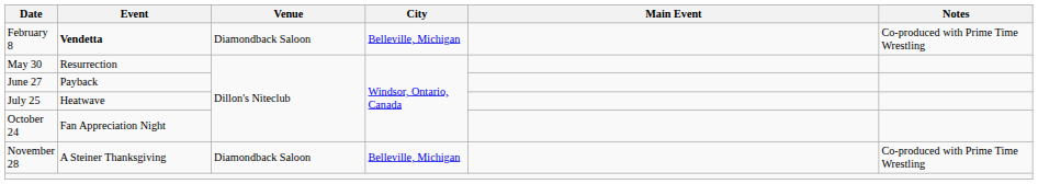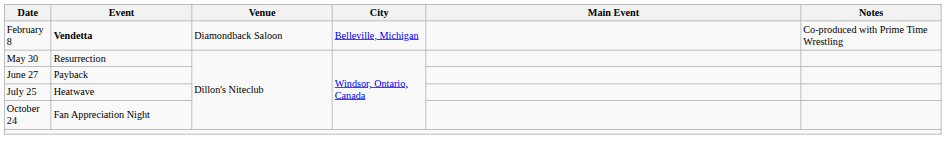- row: November 28 | A Steiner Thanksgiving | Diamondback Saloon | Belleville, Michigan | Co-produced with Prime Time Wrestling
